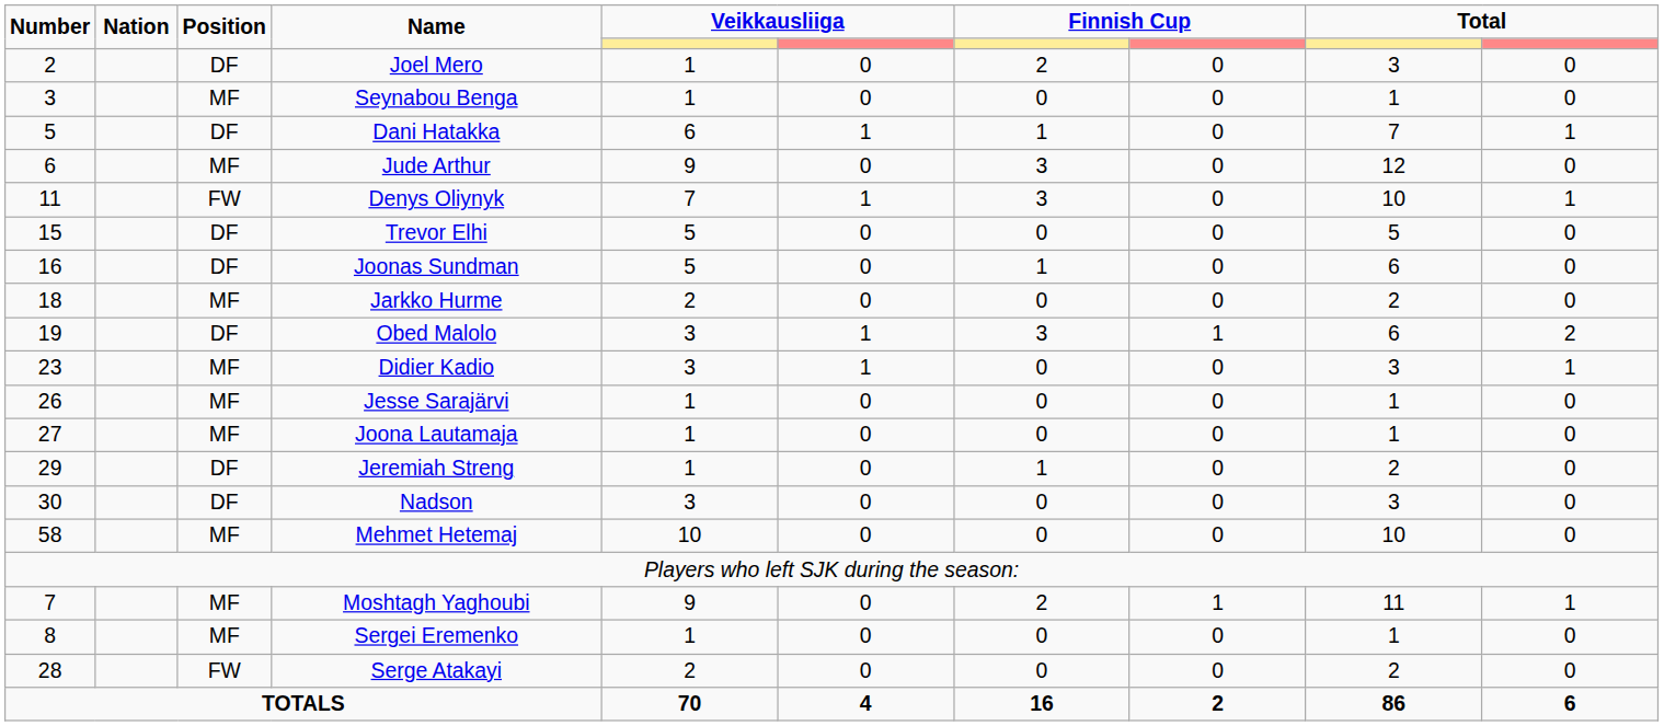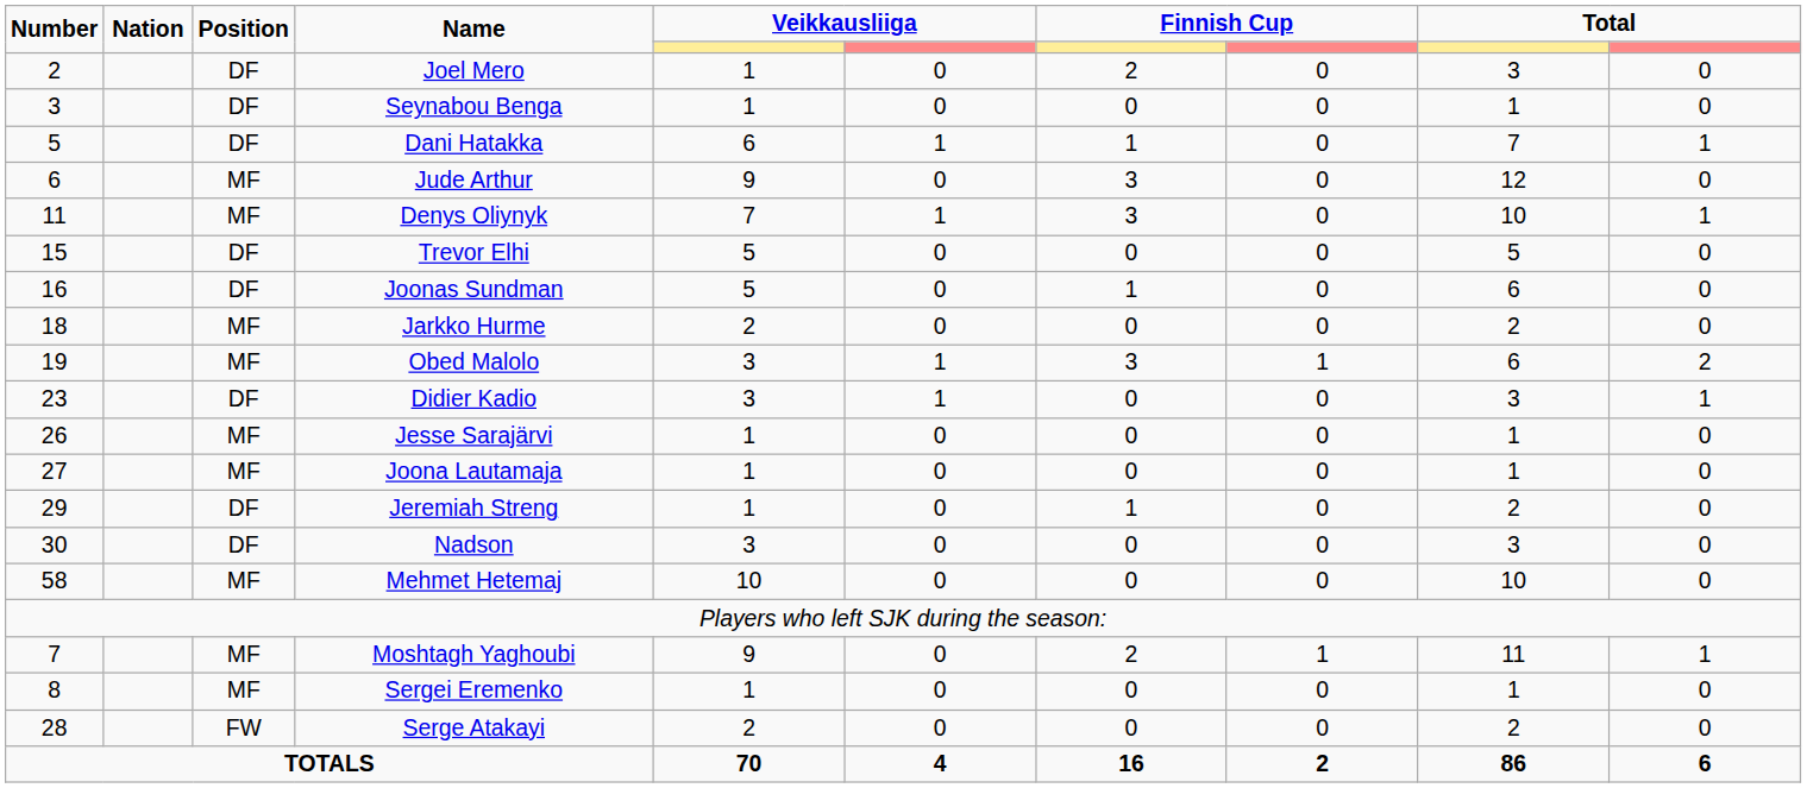Seynabou Benga | Position: MF -> DF
Denys Oliynyk | Position: FW -> MF
Obed Malolo | Position: DF -> MF
Didier Kadio | Position: MF -> DF
